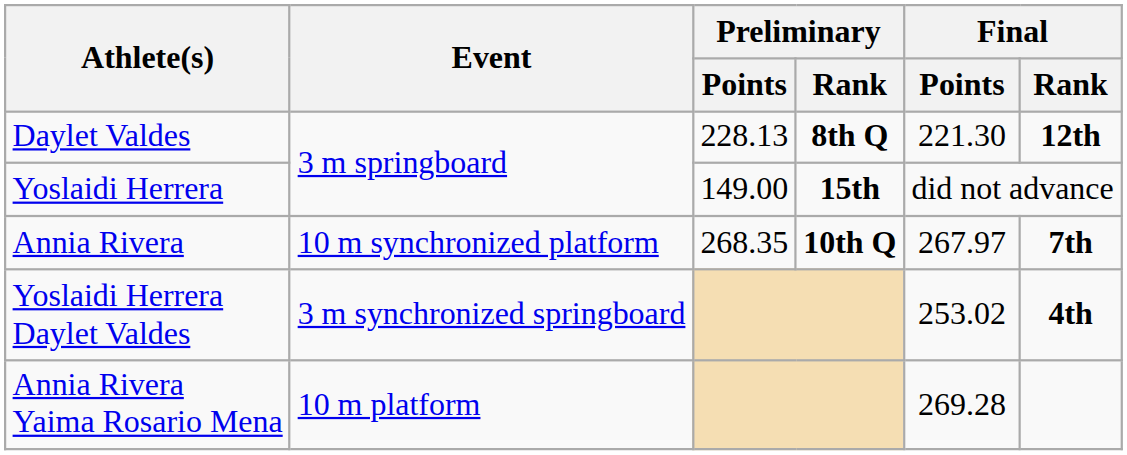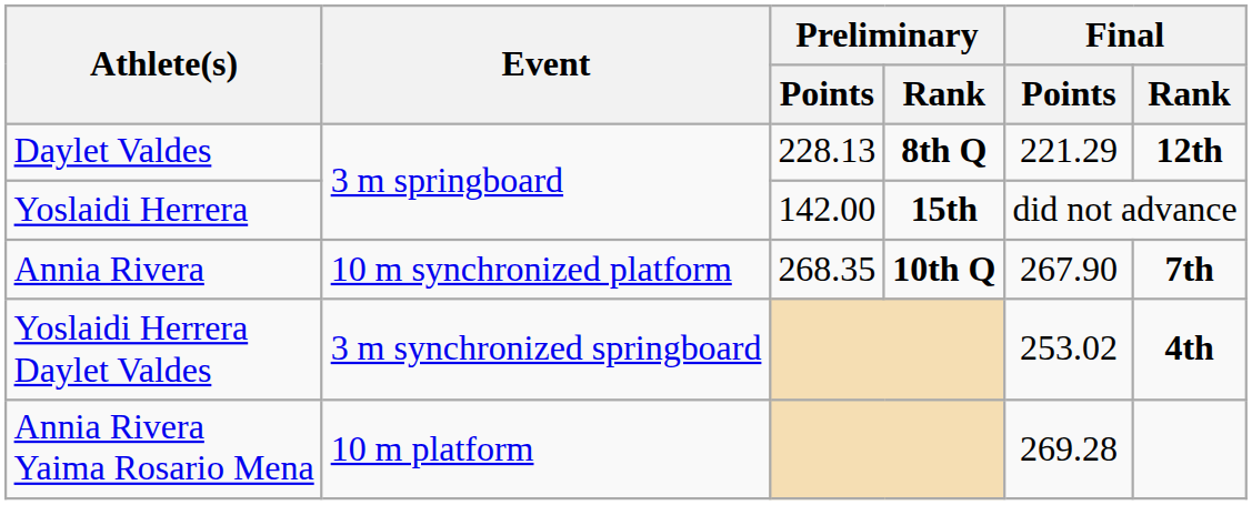Daylet Valdes | Final / Points: 221.30 -> 221.29
Yoslaidi Herrera | Preliminary / Points: 149.00 -> 142.00
Annia Rivera | Final / Points: 267.97 -> 267.90
